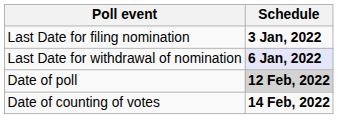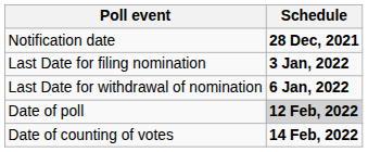+ row: Notification date | 28 Dec, 2021
Last Date for withdrawal of nomination | Schedule: lavender background -> no background
